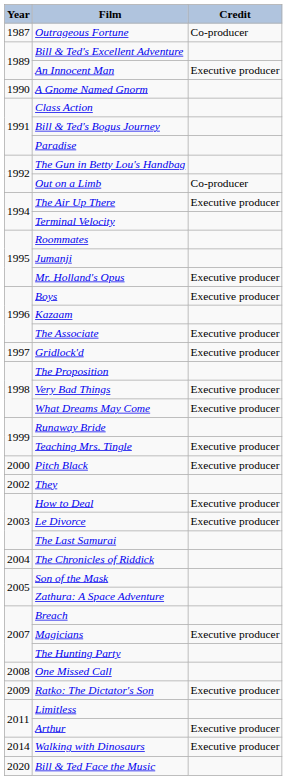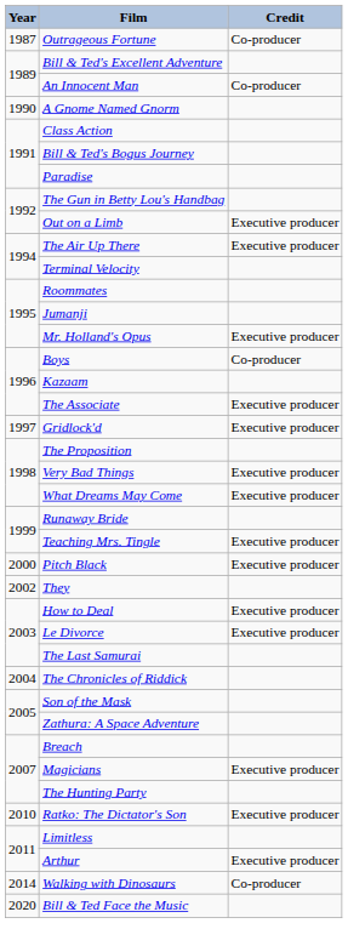An Innocent Man | Credit: Executive producer -> Co-producer
Out on a Limb | Credit: Co-producer -> Executive producer
Boys | Credit: Executive producer -> Co-producer
- row: 2008 | One Missed Call
Ratko: The Dictator's Son | Year: 2009 -> 2010
Walking with Dinosaurs | Credit: Executive producer -> Co-producer
